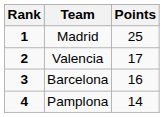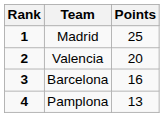Valencia | Points: 17 -> 20
Pamplona | Points: 14 -> 13
